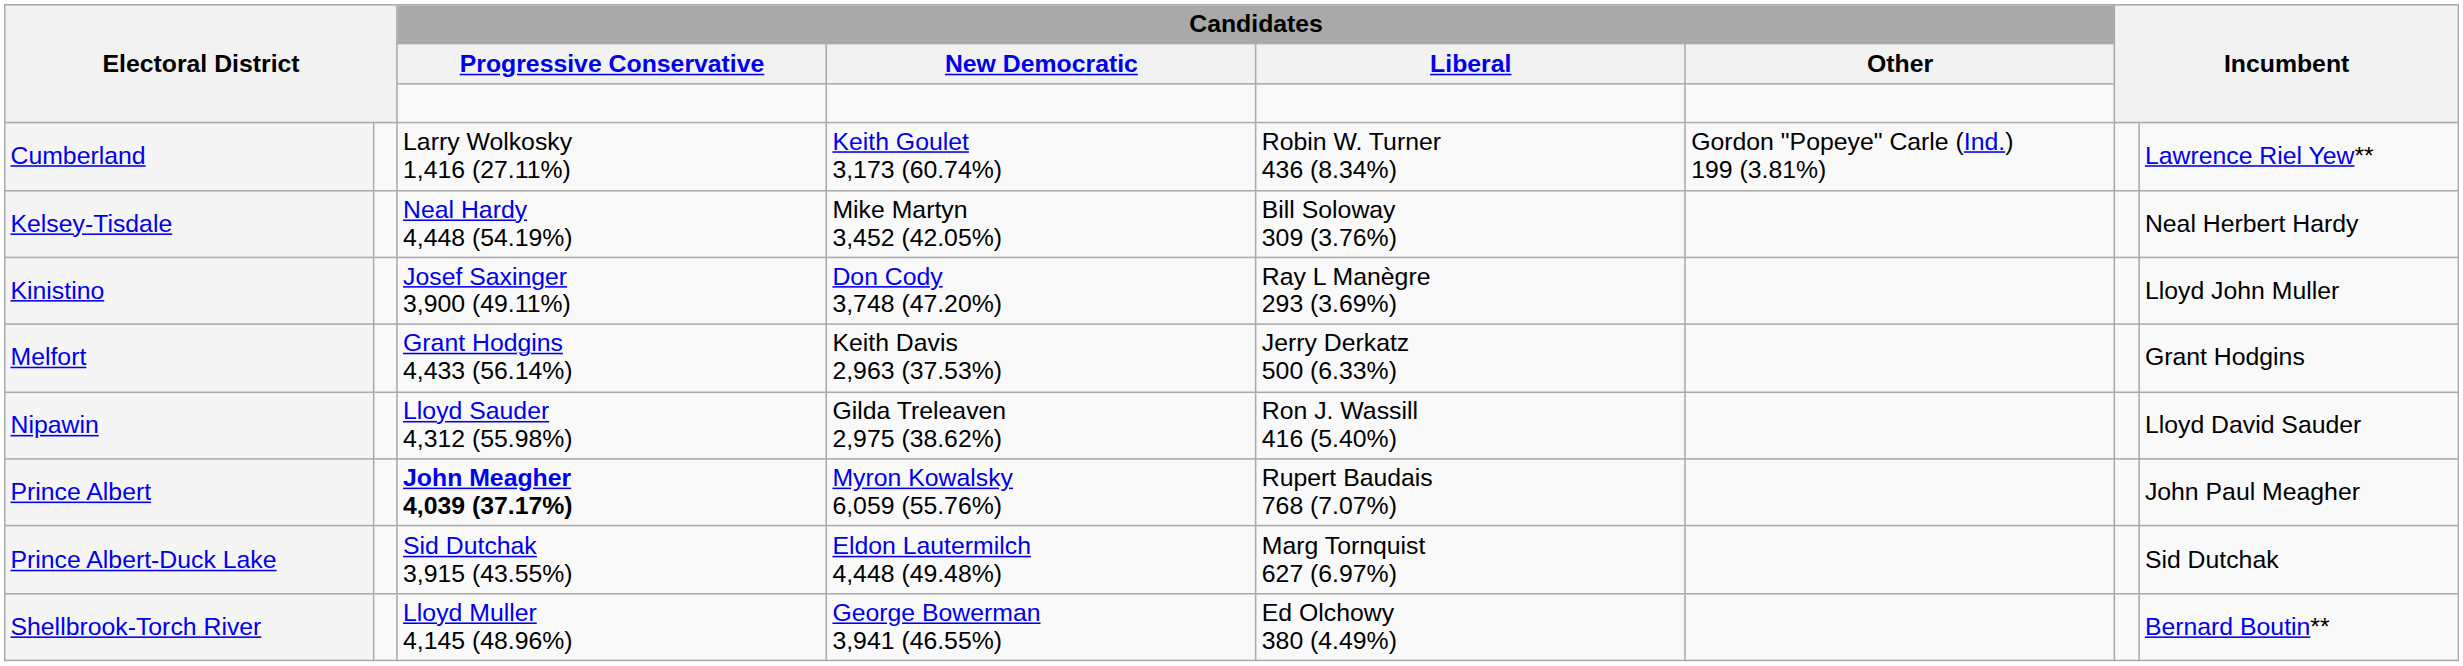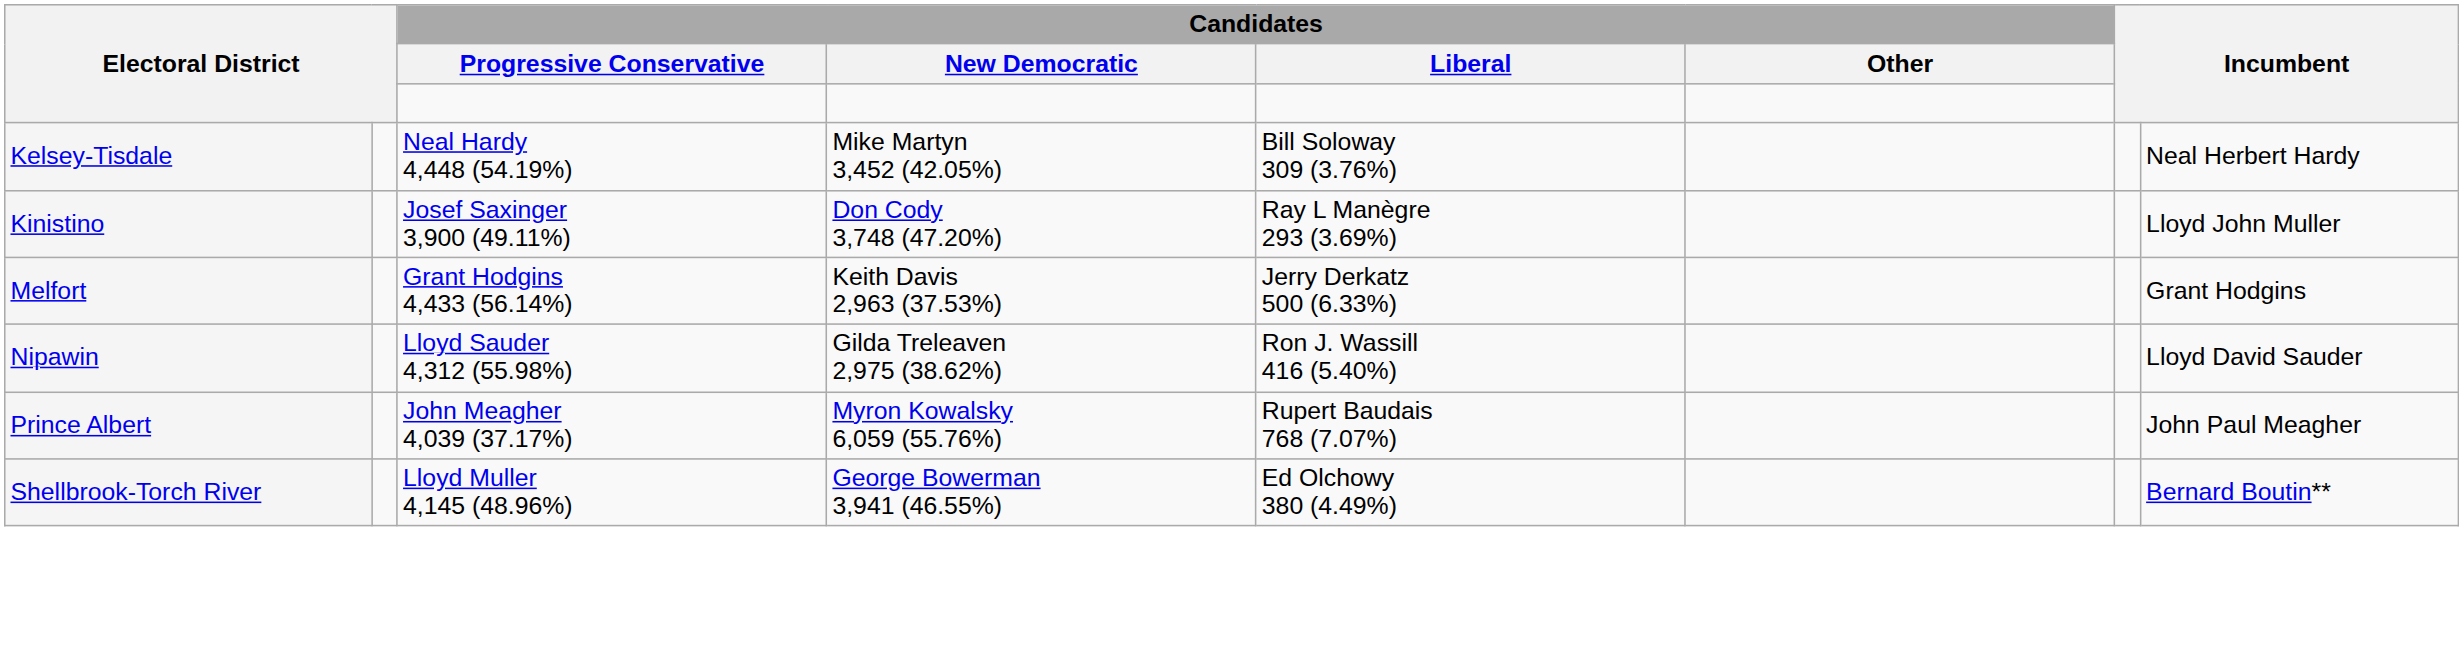- row: Cumberland | Larry Wolkosky 1,416 (27.11%) | Keith Goulet 3,173 (60.74%) | Robin W. Turner 436 (8.34%) | Gordon "Popeye" Carle (Ind.) 199 (3.81%) | Lawrence Riel Yew**
Prince Albert | Candidates / Progressive Conservative: bold -> normal
- row: Prince Albert-Duck Lake | Sid Dutchak 3,915 (43.55%) | Eldon Lautermilch 4,448 (49.48%) | Marg Tornquist 627 (6.97%) | Sid Dutchak
